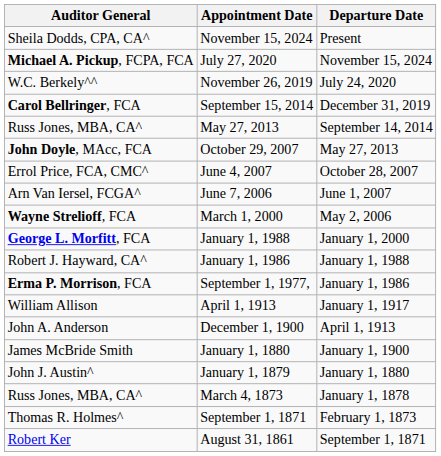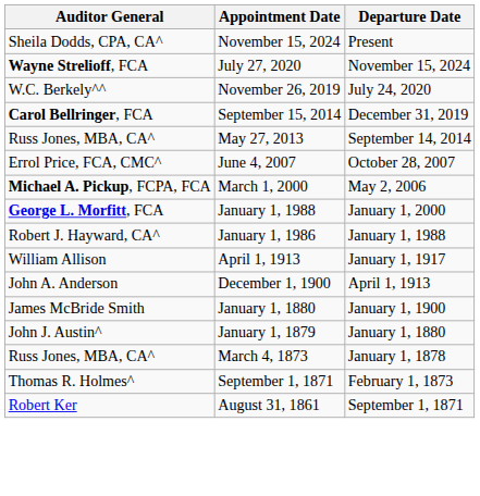July 27, 2020 | Auditor General: Michael A. Pickup, FCPA, FCA -> Wayne Strelioff, FCA
- row: John Doyle, MAcc, FCA | October 29, 2007 | May 27, 2013
- row: Arn Van Iersel, FCGA^ | June 7, 2006 | June 1, 2007
March 1, 2000 | Auditor General: Wayne Strelioff, FCA -> Michael A. Pickup, FCPA, FCA
- row: Erma P. Morrison, FCA | September 1, 1977, | January 1, 1986
